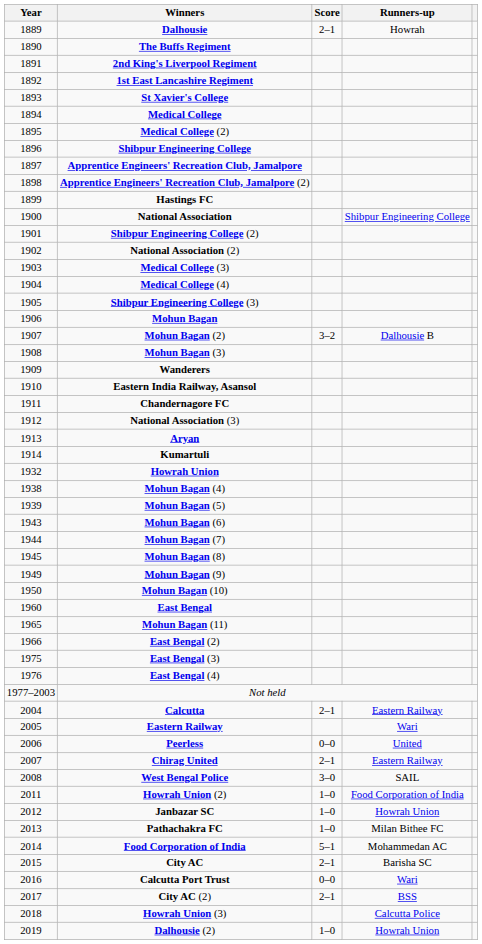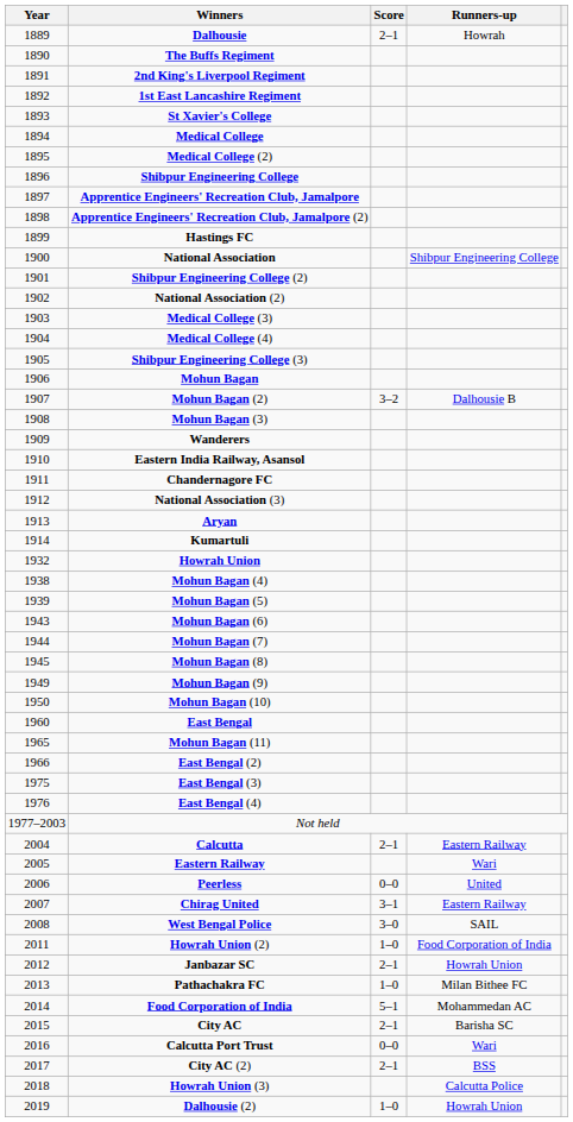Chirag United | Score: 2–1 -> 3–1
Janbazar SC | Score: 1–0 -> 2–1
